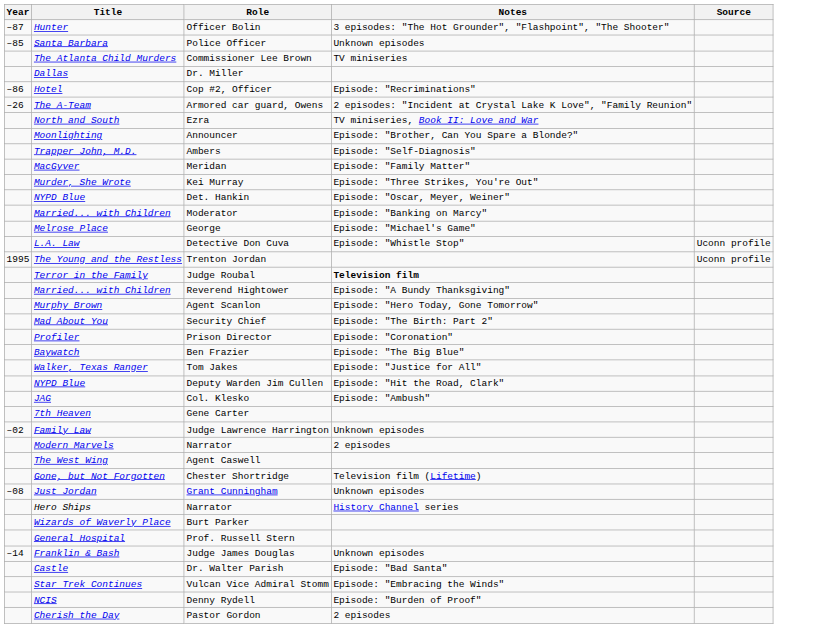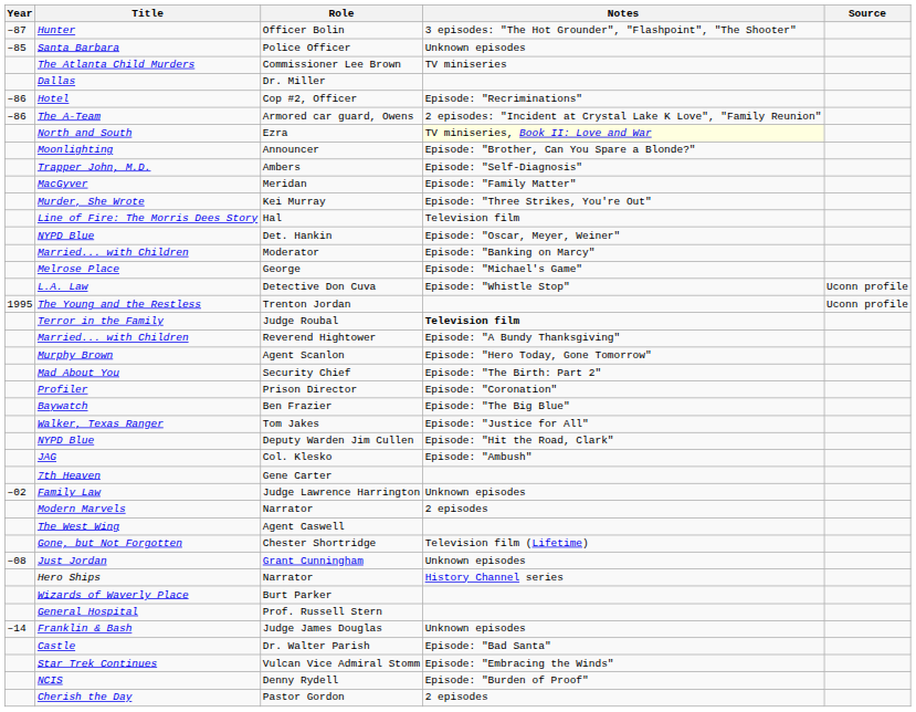Armored car guard, Owens | Year: –26 -> –86
Ezra | Notes: no background -> lightyellow background
+ row: Line of Fire: The Morris Dees Story | Hal | Television film
